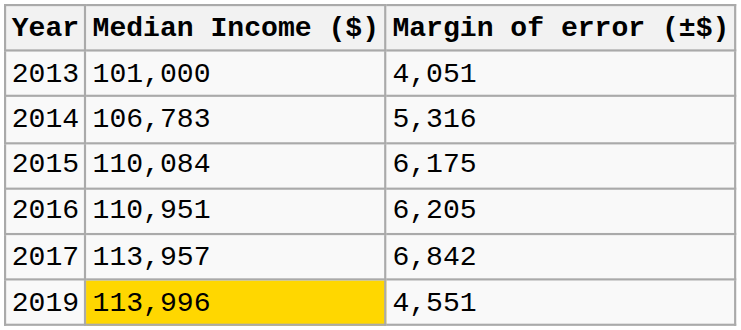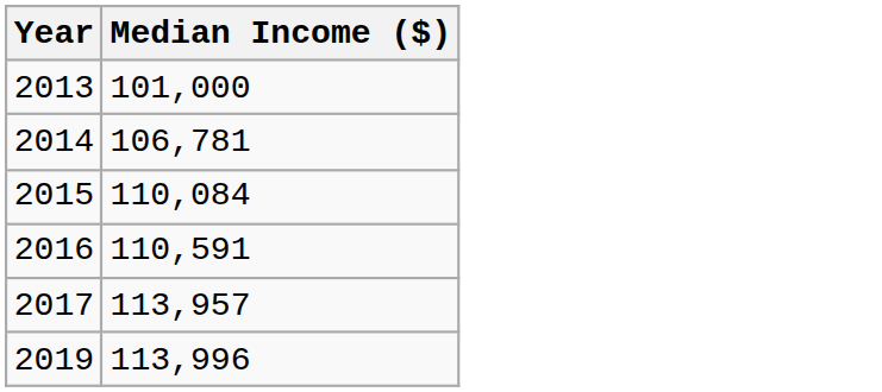- column: Margin of error (±$) | 4,051 | 5,316 | 6,175 | 6,205 | 6,842 | 4,551
2014 | Median Income ($): 106,783 -> 106,781
2016 | Median Income ($): 110,951 -> 110,591
2019 | Median Income ($): gold background -> no background
